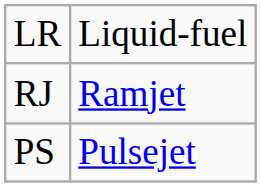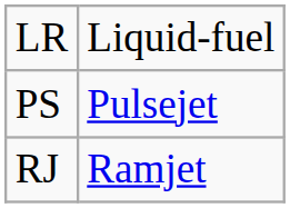rows swapped: PS <-> RJ
